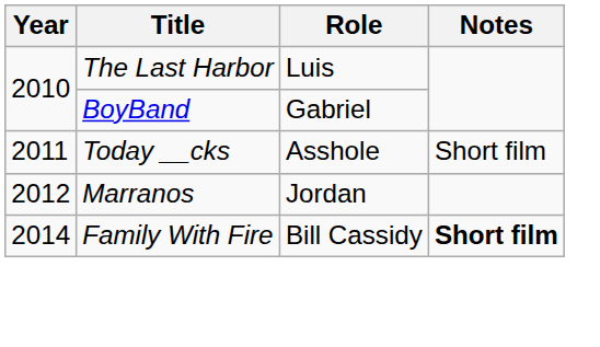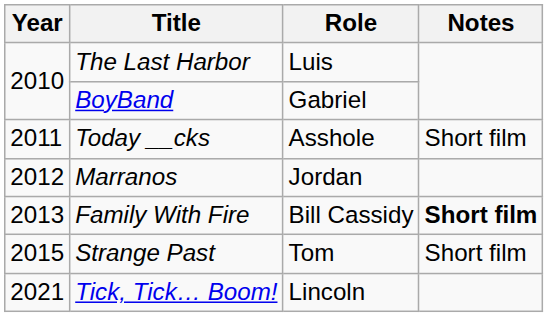Family With Fire | Year: 2014 -> 2013
+ row: 2015 | Strange Past | Tom | Short film
+ row: 2021 | Tick, Tick… Boom! | Lincoln
